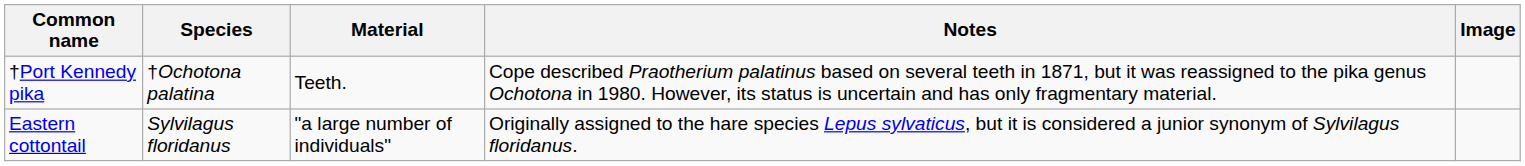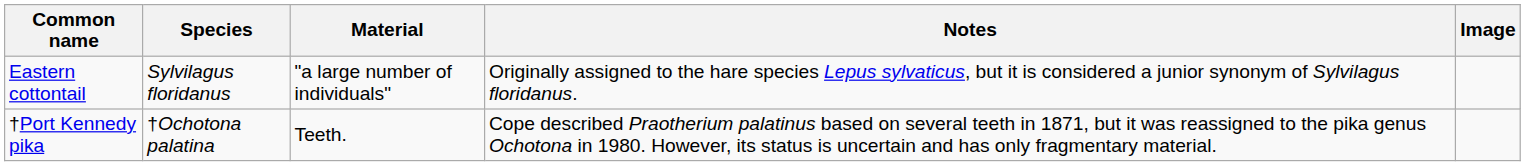rows swapped: Eastern cottontail <-> †Port Kennedy pika
